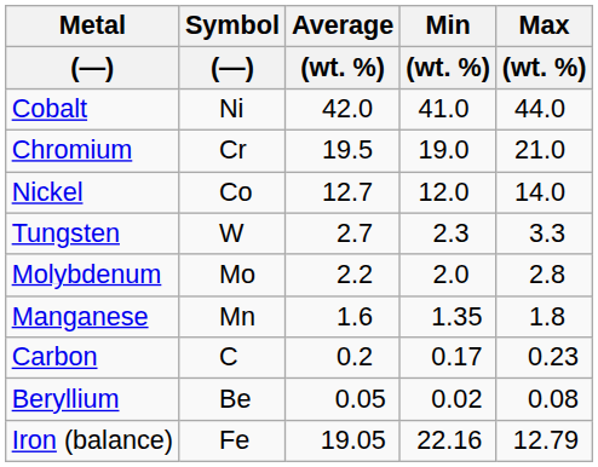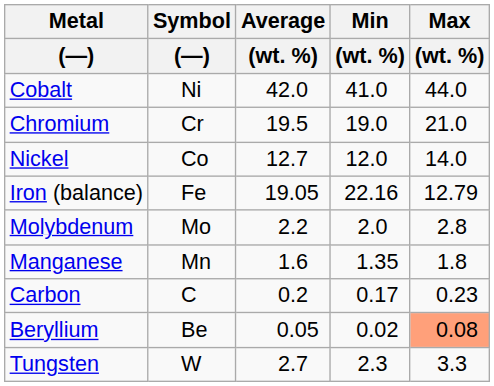rows swapped: Tungsten <-> Iron (balance)
Beryllium | Max / (wt. %): no background -> lightsalmon background
